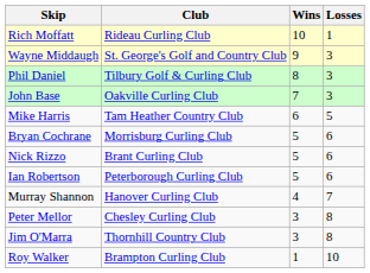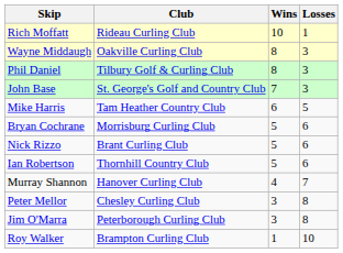Wayne Middaugh | Club: St. George's Golf and Country Club -> Oakville Curling Club
Wayne Middaugh | Wins: 9 -> 8
John Base | Club: Oakville Curling Club -> St. George's Golf and Country Club
Ian Robertson | Club: Peterborough Curling Club -> Thornhill Country Club
Jim O'Marra | Club: Thornhill Country Club -> Peterborough Curling Club
